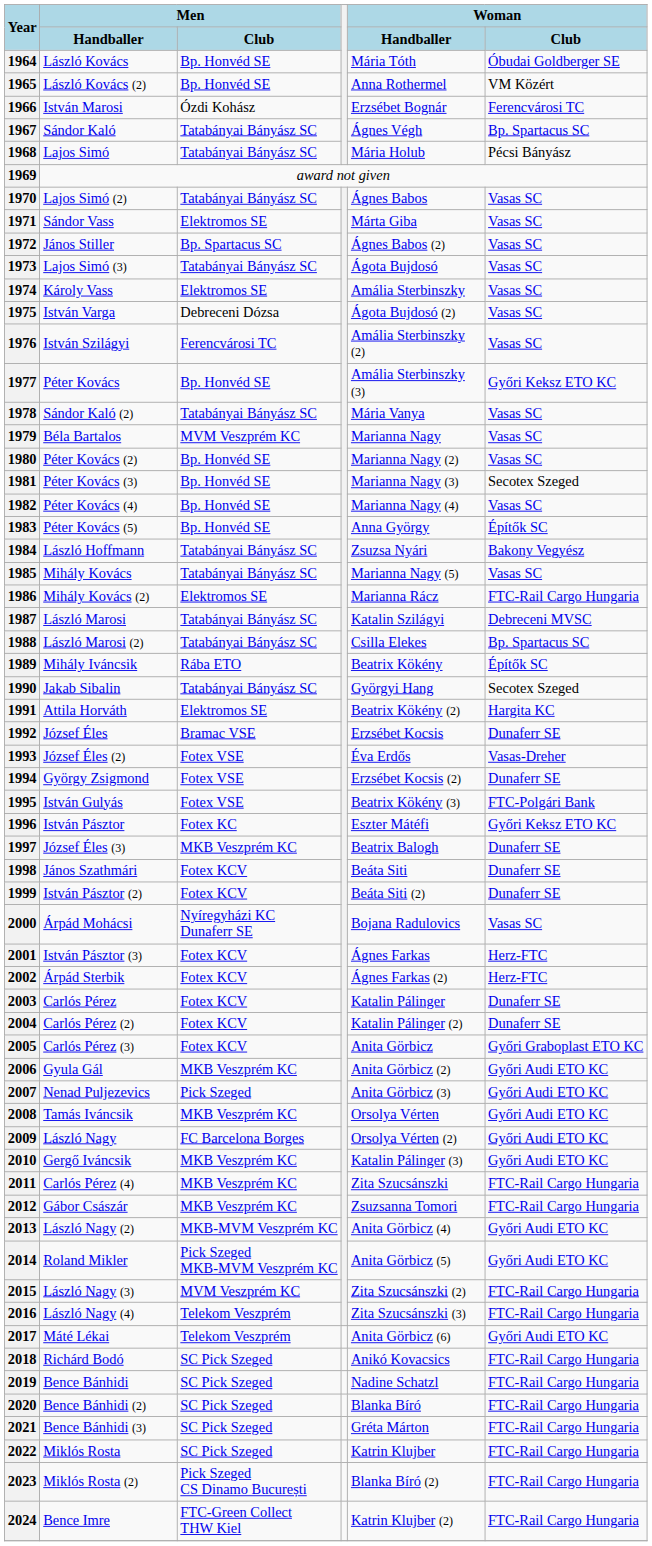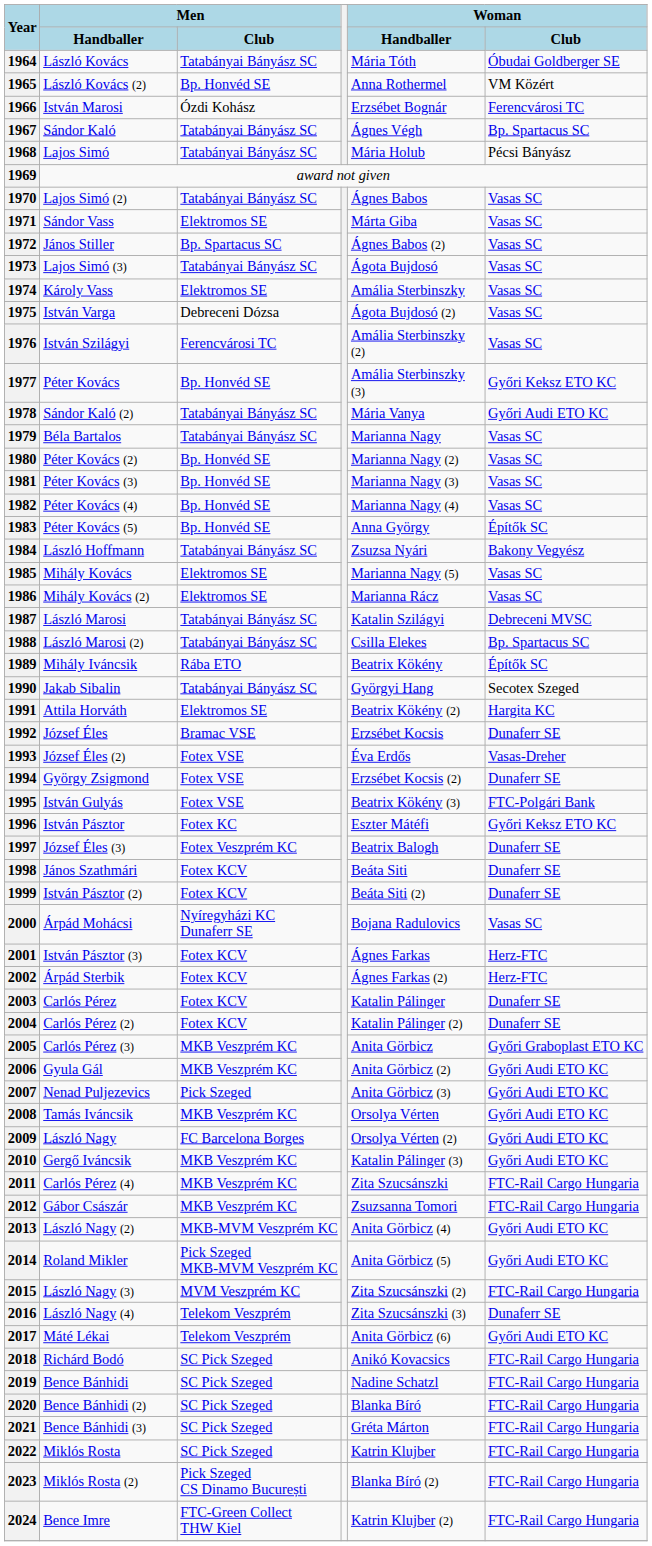1964 | Men / Club: Bp. Honvéd SE -> Tatabányai Bányász SC
1978 | Woman / Club: Vasas SC -> Győri Audi ETO KC
1979 | Men / Club: MVM Veszprém KC -> Tatabányai Bányász SC
1981 | Woman / Club: Secotex Szeged -> Vasas SC
1985 | Men / Club: Tatabányai Bányász SC -> Elektromos SE
1986 | Woman / Club: FTC-Rail Cargo Hungaria -> Vasas SC
1997 | Men / Club: MKB Veszprém KC -> Fotex Veszprém KC
2005 | Men / Club: Fotex KCV -> MKB Veszprém KC
2016 | Woman / Club: FTC-Rail Cargo Hungaria -> Dunaferr SE
